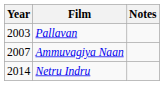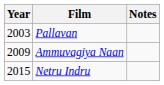Ammuvagiya Naan | Year: 2007 -> 2009
Netru Indru | Year: 2014 -> 2015
